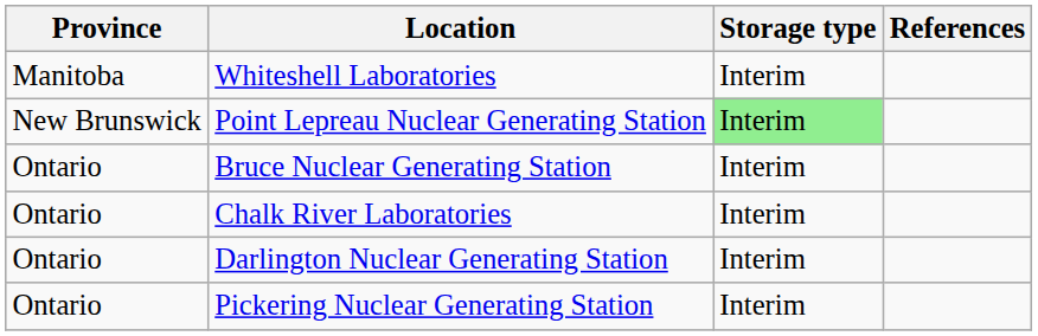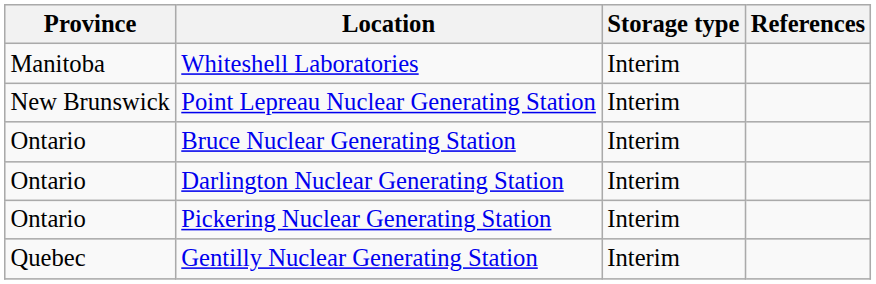Point Lepreau Nuclear Generating Station | Storage type: lightgreen background -> no background
- row: Ontario | Chalk River Laboratories | Interim
+ row: Quebec | Gentilly Nuclear Generating Station | Interim
